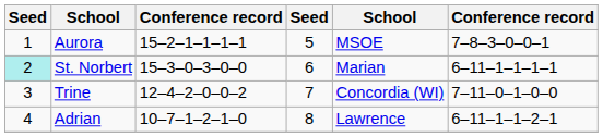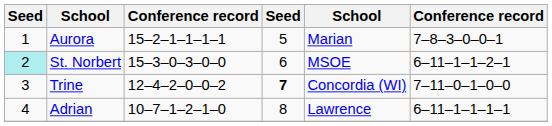Aurora | column 5: MSOE -> Marian
St. Norbert | column 5: Marian -> MSOE
St. Norbert | column 6: 6–11–1–1–1–1 -> 6–11–1–1–2–1
Trine | column 4: normal -> bold
Adrian | column 6: 6–11–1–1–2–1 -> 6–11–1–1–1–1
